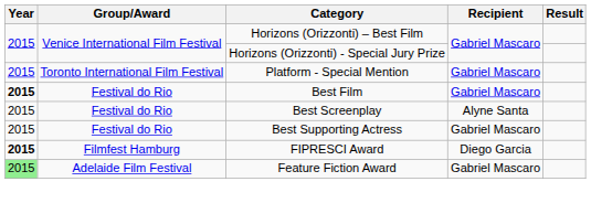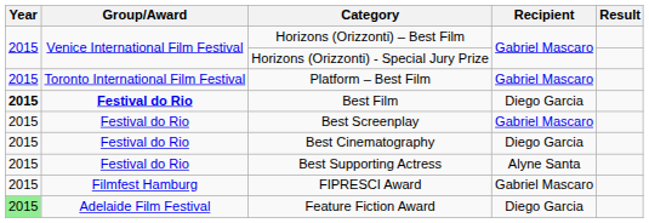+ row: 2015 | Toronto International Film Festival | Platform – Best Film | Gabriel Mascaro
- row: 2015 | Toronto International Film Festival | Platform - Special Mention | Gabriel Mascaro
Best Film | Group/Award: normal -> bold
Best Film | Recipient: Gabriel Mascaro -> Diego Garcia
Best Screenplay | Recipient: Alyne Santa -> Gabriel Mascaro
+ row: 2015 | Festival do Rio | Best Cinematography | Diego Garcia
Best Supporting Actress | Recipient: Gabriel Mascaro -> Alyne Santa
FIPRESCI Award | Year: bold -> normal
FIPRESCI Award | Recipient: Diego Garcia -> Gabriel Mascaro
Feature Fiction Award | Recipient: Gabriel Mascaro -> Diego Garcia
